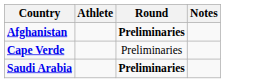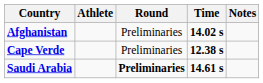+ column: Time | 14.02 s | 12.38 s | 14.61 s
Afghanistan | Round: bold -> normal
